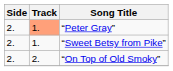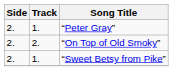“Peter Gray” | Track: lightsalmon background -> no background
rows swapped: “Sweet Betsy from Pike” <-> “On Top of Old Smoky”
